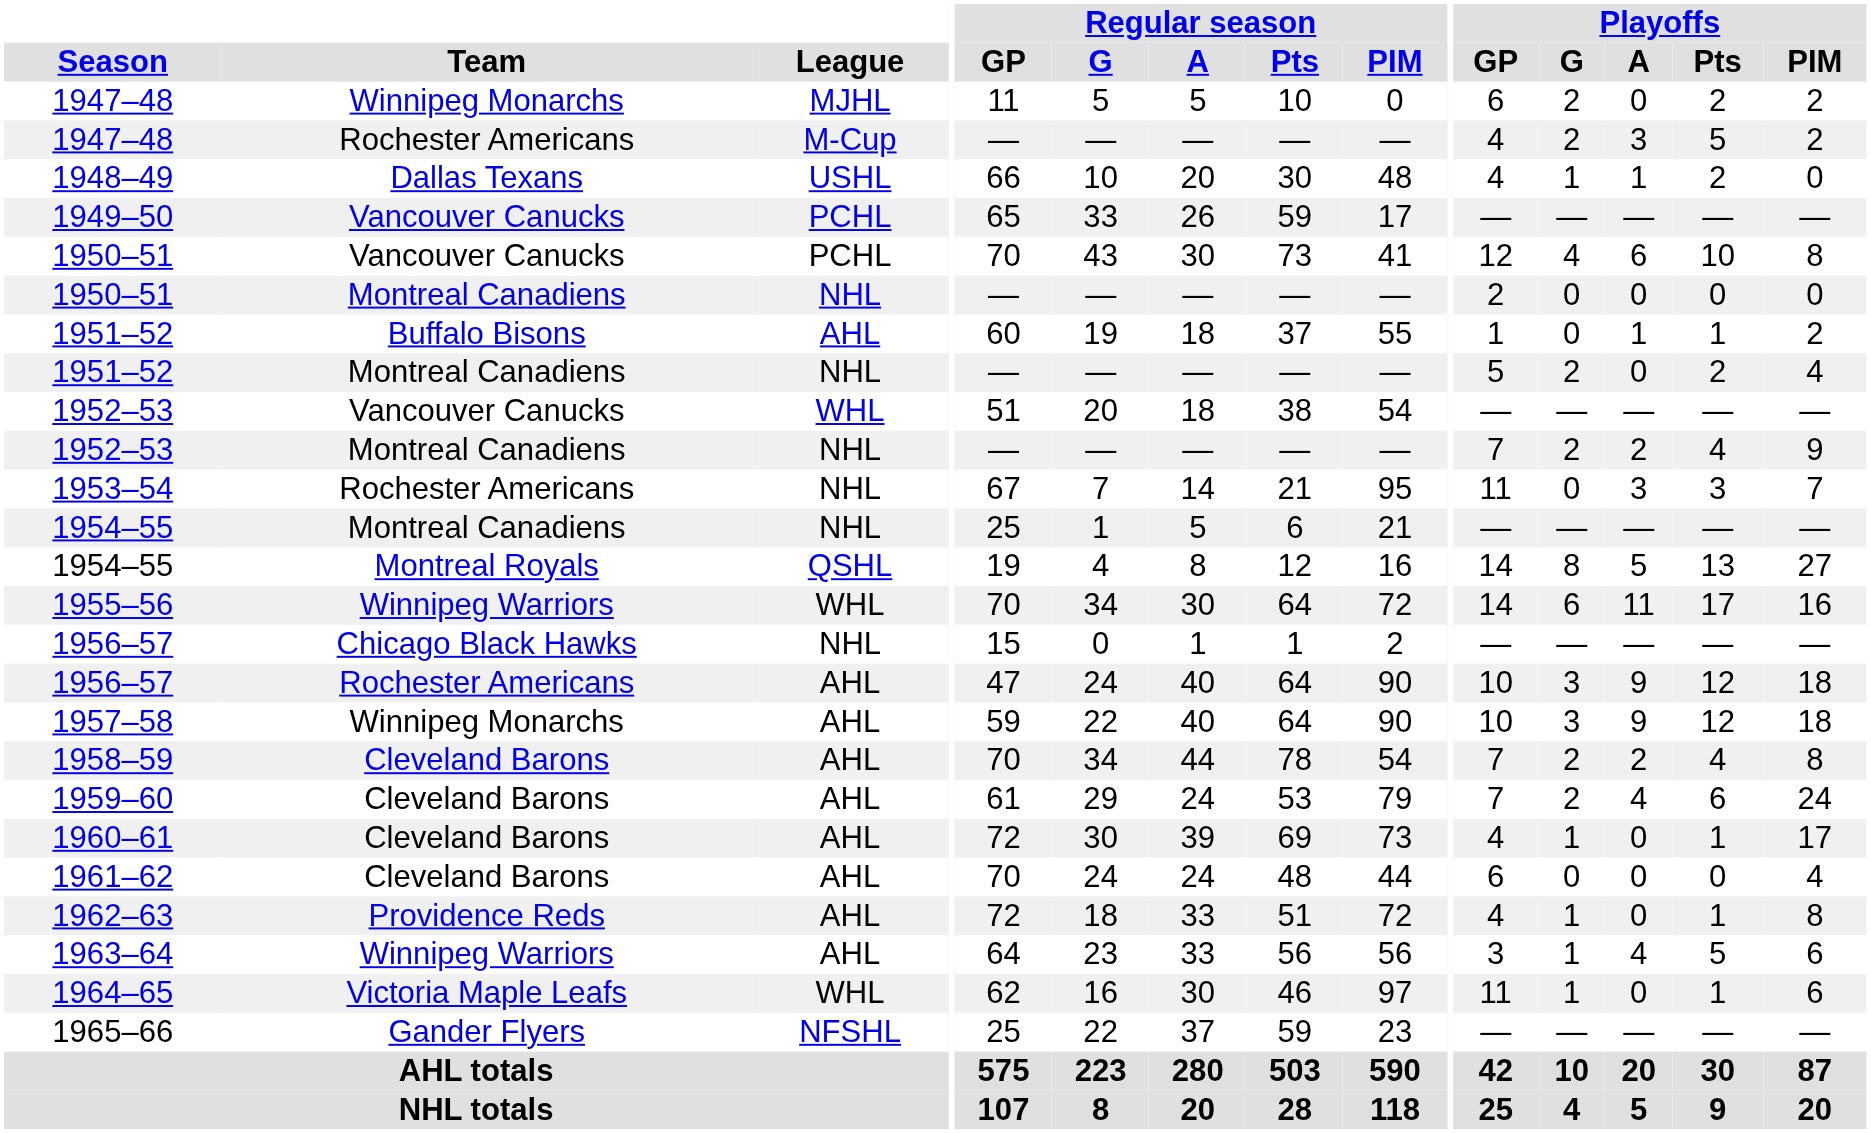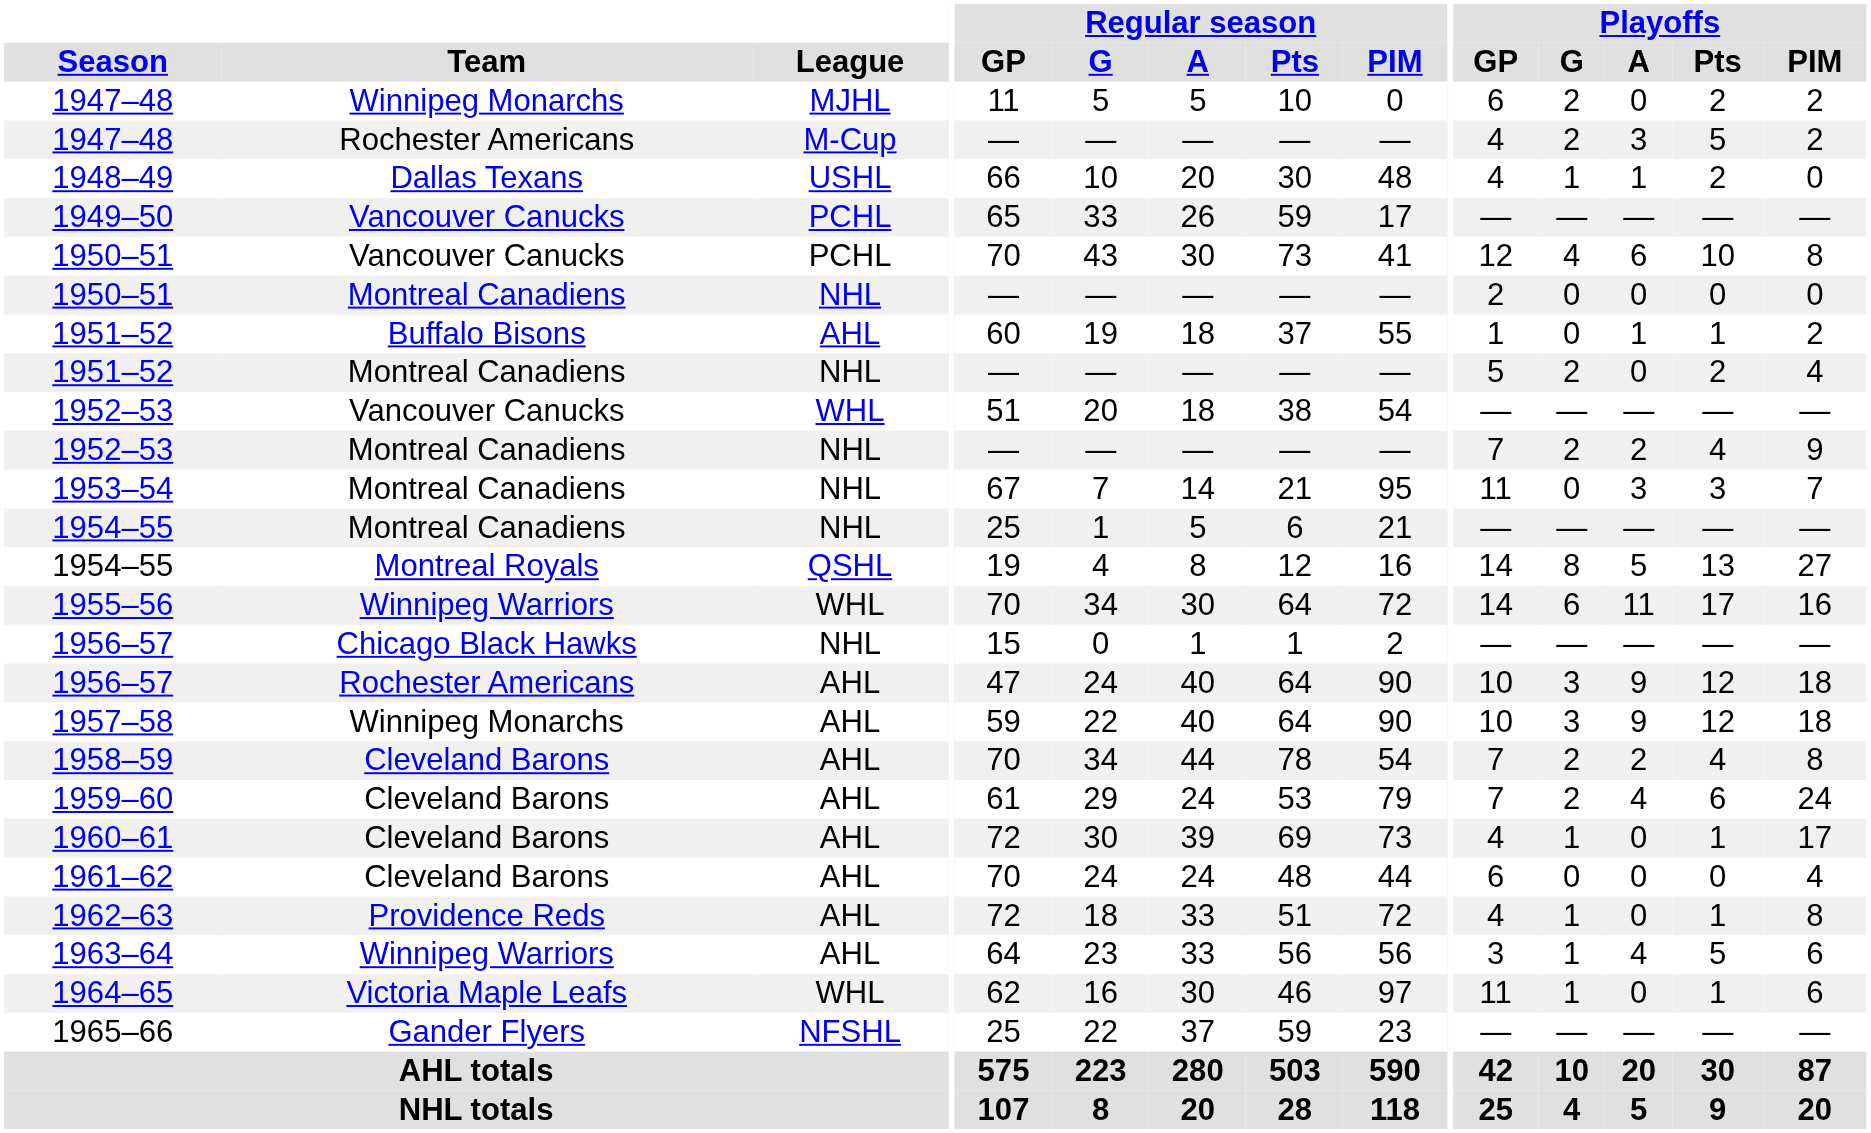1953–54 | Team: Rochester Americans -> Montreal Canadiens
